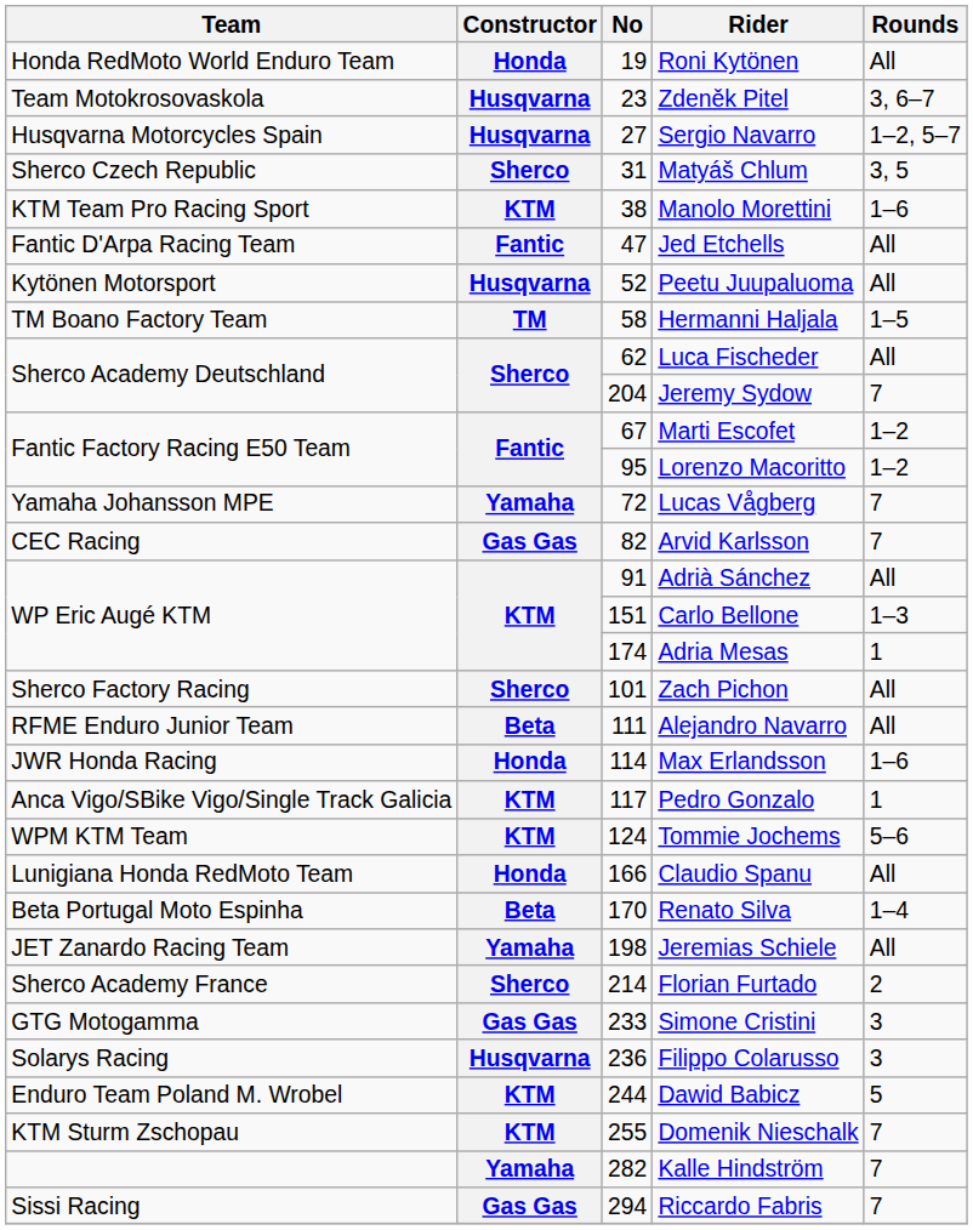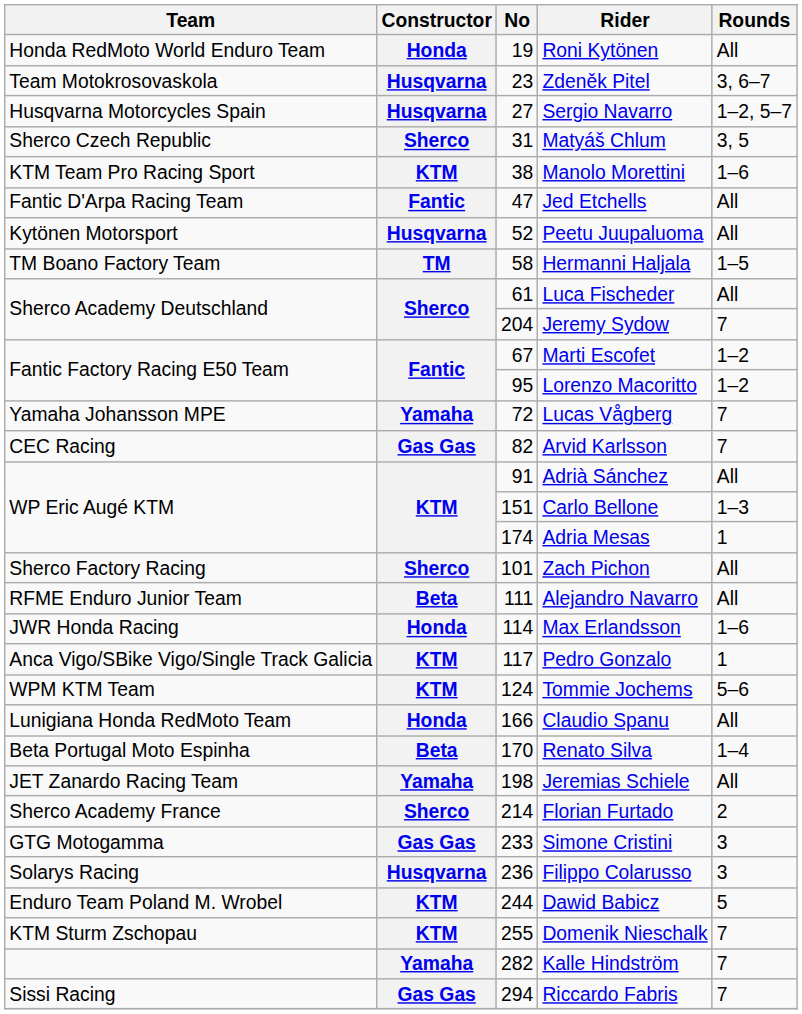Luca Fischeder | No: 62 -> 61
